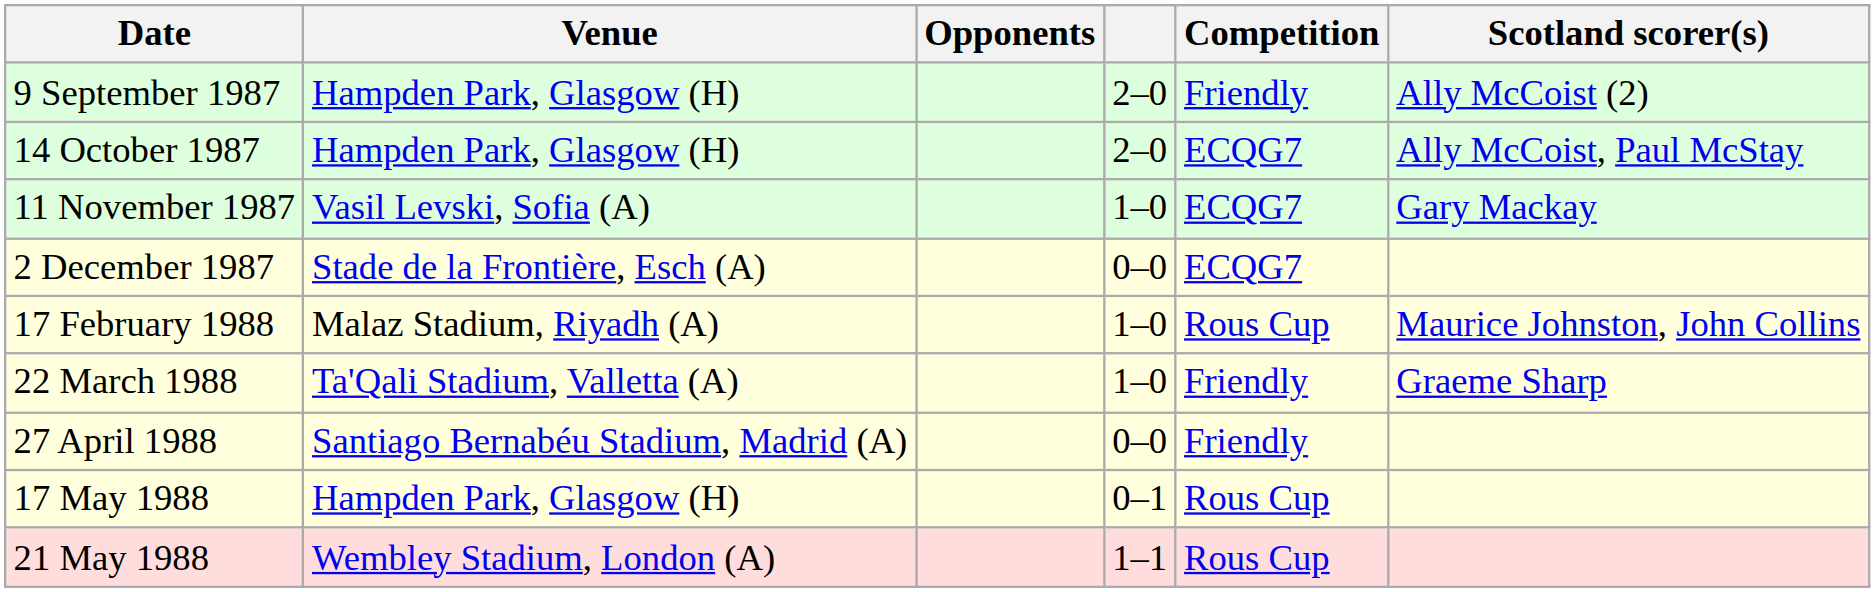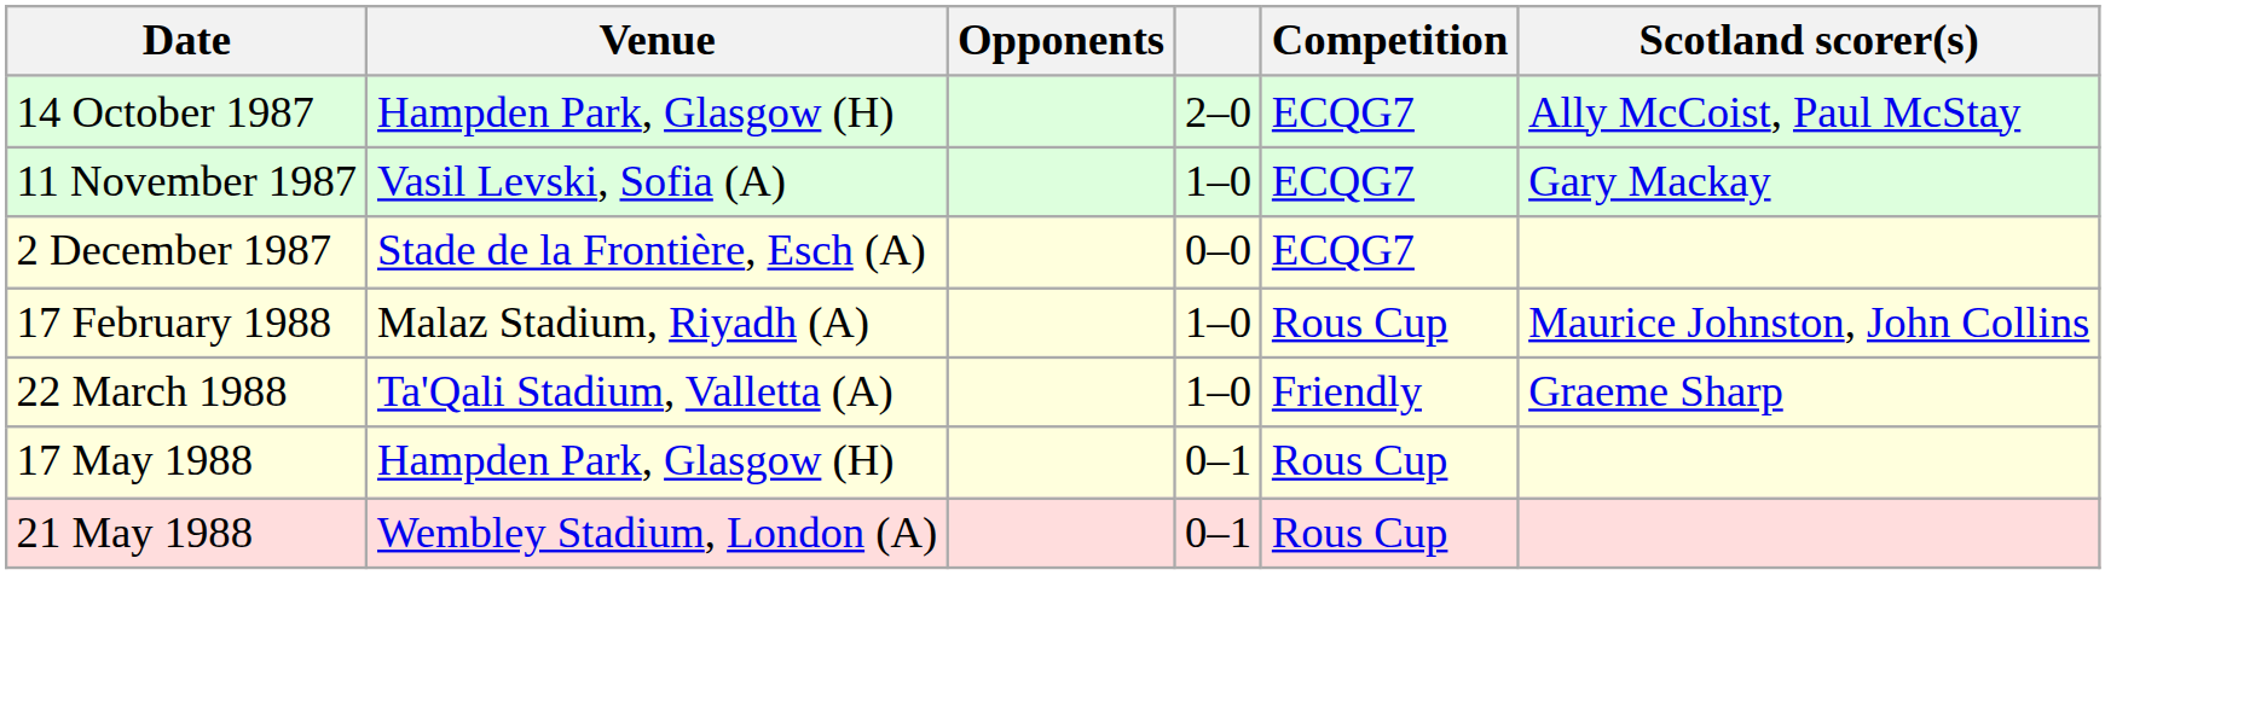- row: 9 September 1987 | Hampden Park, Glasgow (H) | 2–0 | Friendly | Ally McCoist (2)
- row: 27 April 1988 | Santiago Bernabéu Stadium, Madrid (A) | 0–0 | Friendly
21 May 1988 | column 4: 1–1 -> 0–1
